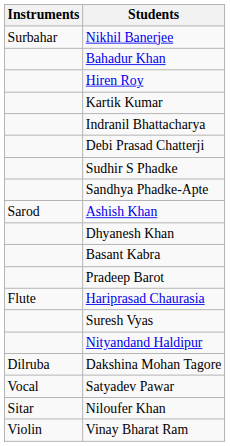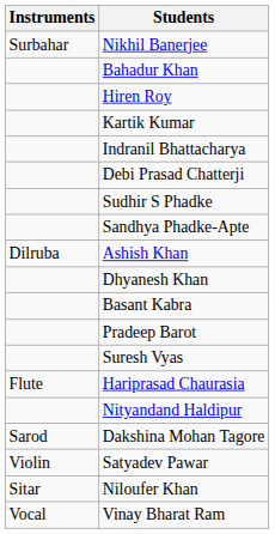Ashish Khan | Instruments: Sarod -> Dilruba
rows swapped: Suresh Vyas <-> Hariprasad Chaurasia
Dakshina Mohan Tagore | Instruments: Dilruba -> Sarod
Satyadev Pawar | Instruments: Vocal -> Violin
Vinay Bharat Ram | Instruments: Violin -> Vocal
